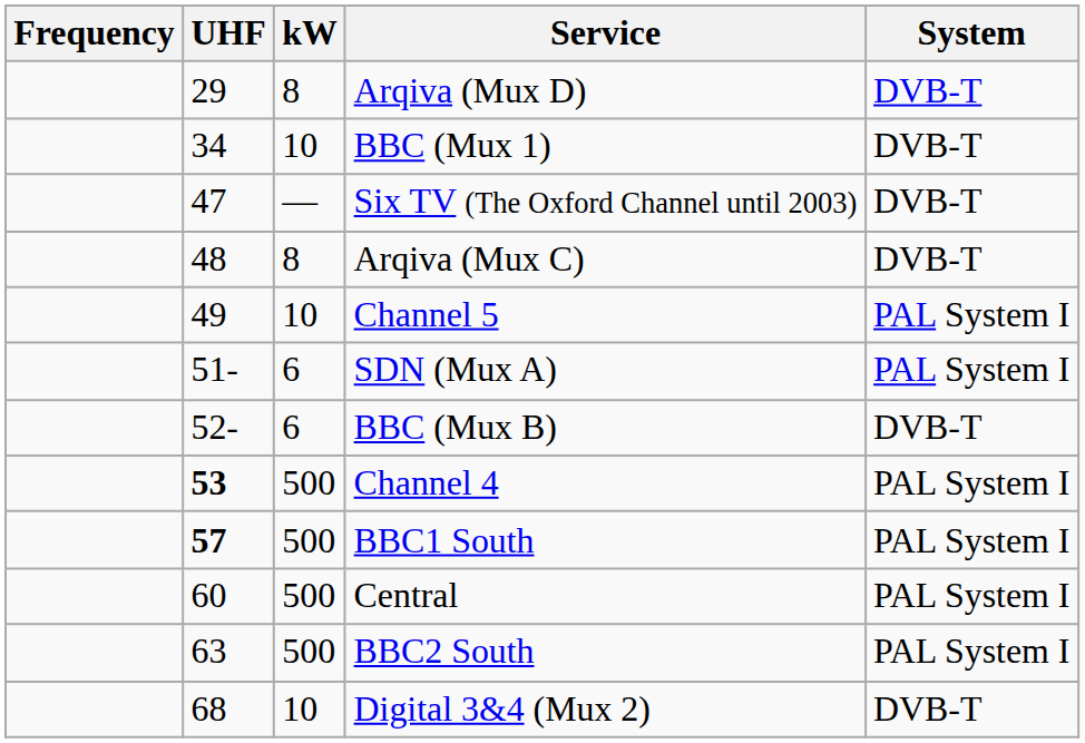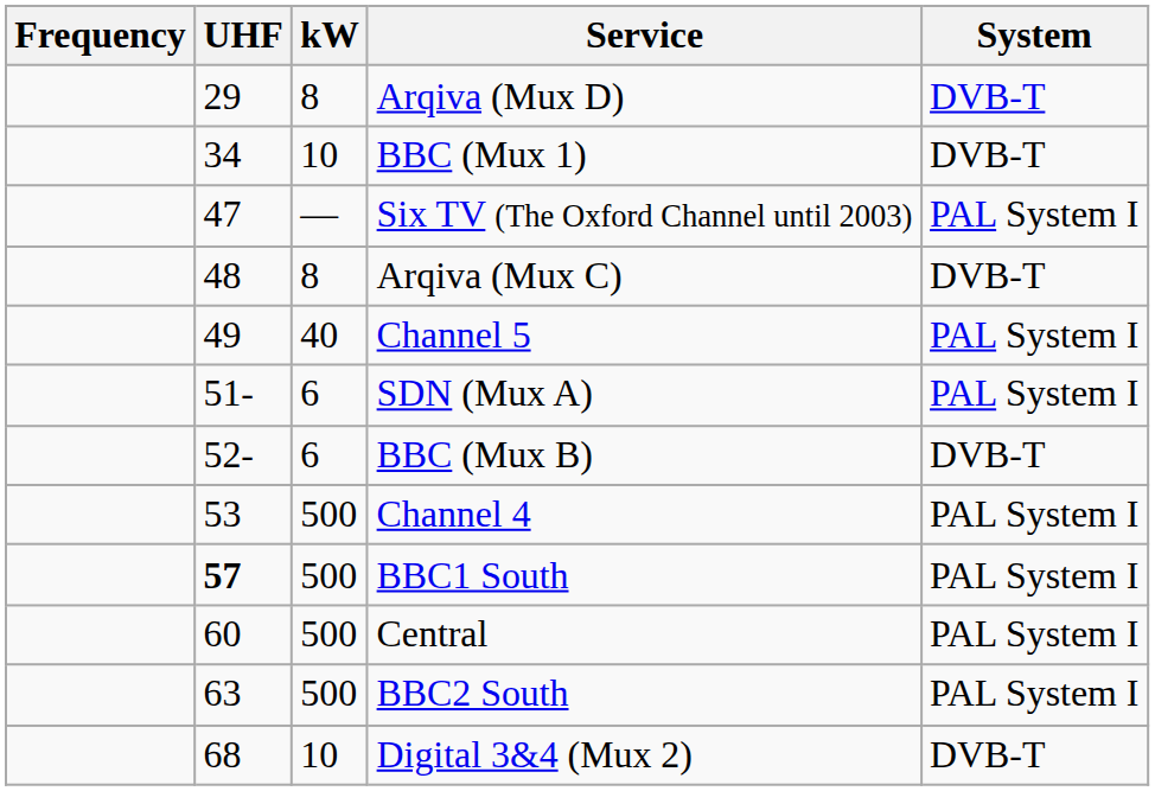Six TV (The Oxford Channel until 2003) | System: DVB-T -> PAL System I
Channel 5 | kW: 10 -> 40
Channel 4 | UHF: bold -> normal
